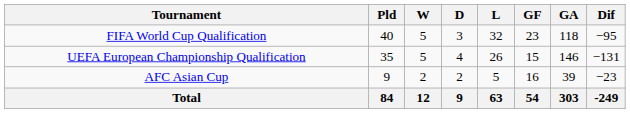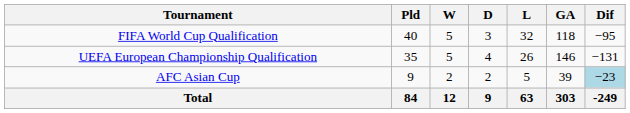- column: GF | 23 | 15 | 16 | 54
AFC Asian Cup | Dif: no background -> lightblue background
